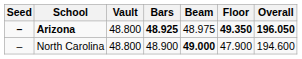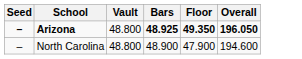- column: Beam | 48.975 | 49.000
